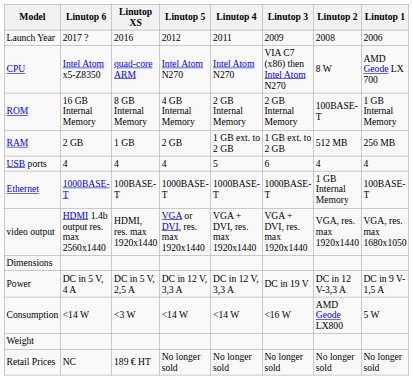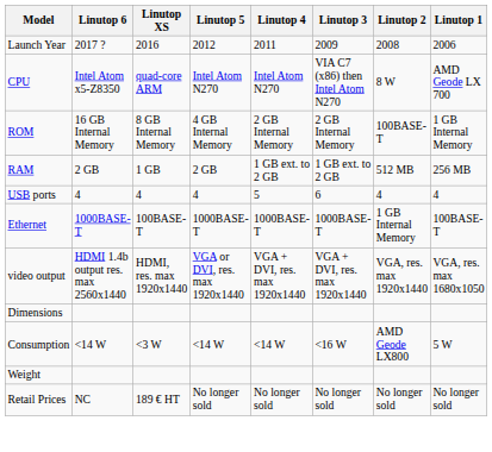- row: Power | DC in 5 V, 4 A | DC in 5 V, 2,5 A | DC in 12 V, 3,3 A | DC in 12 V, 3,3 A | DC in 19 V | DC in 12 V-3,3 A | DC in 9 V-1,5 A
